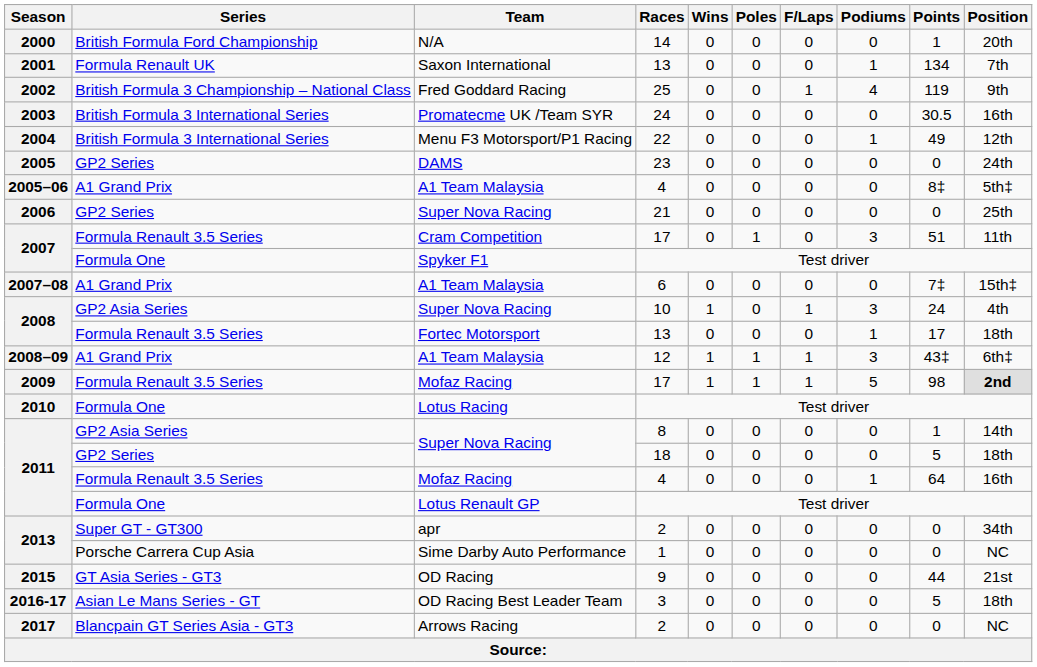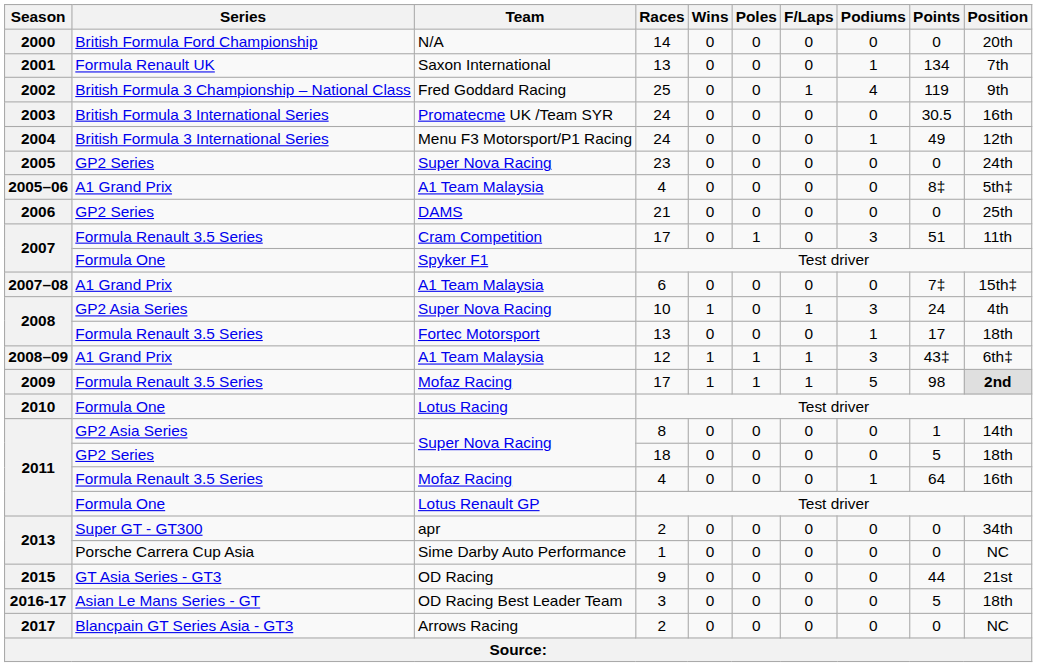2000 | Points: 1 -> 0
2004 | Races: 22 -> 24
2005 | Team: DAMS -> Super Nova Racing
2006 | Team: Super Nova Racing -> DAMS
